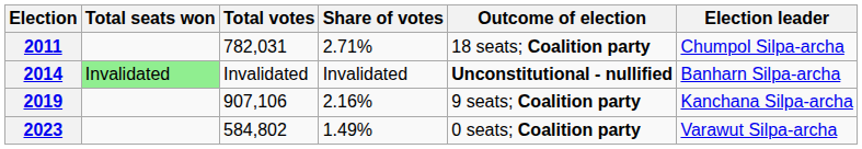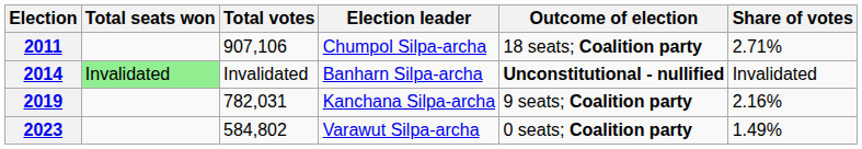columns swapped: Share of votes <-> Election leader
2011 | Total votes: 782,031 -> 907,106
2019 | Total votes: 907,106 -> 782,031
